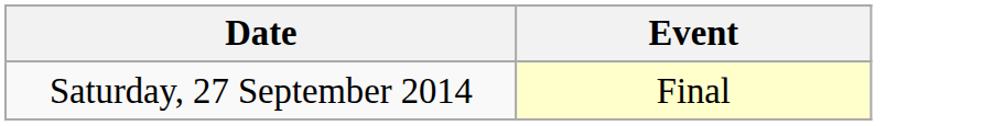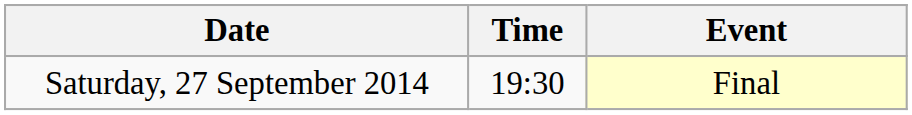+ column: Time | 19:30
